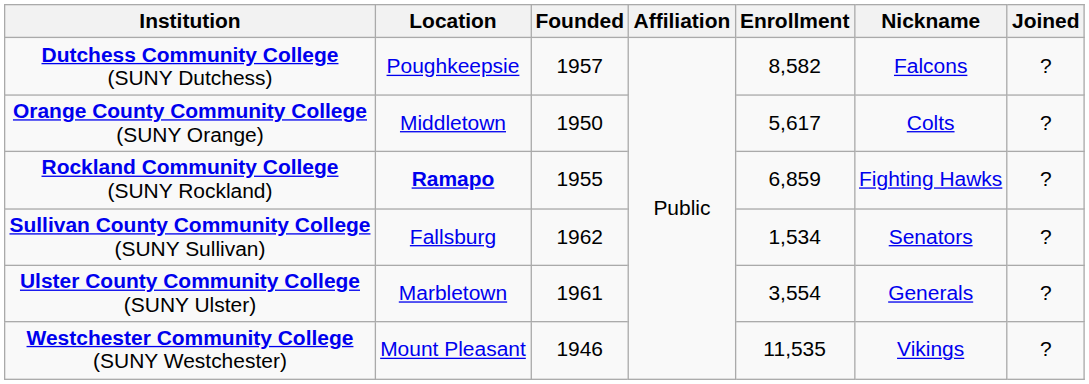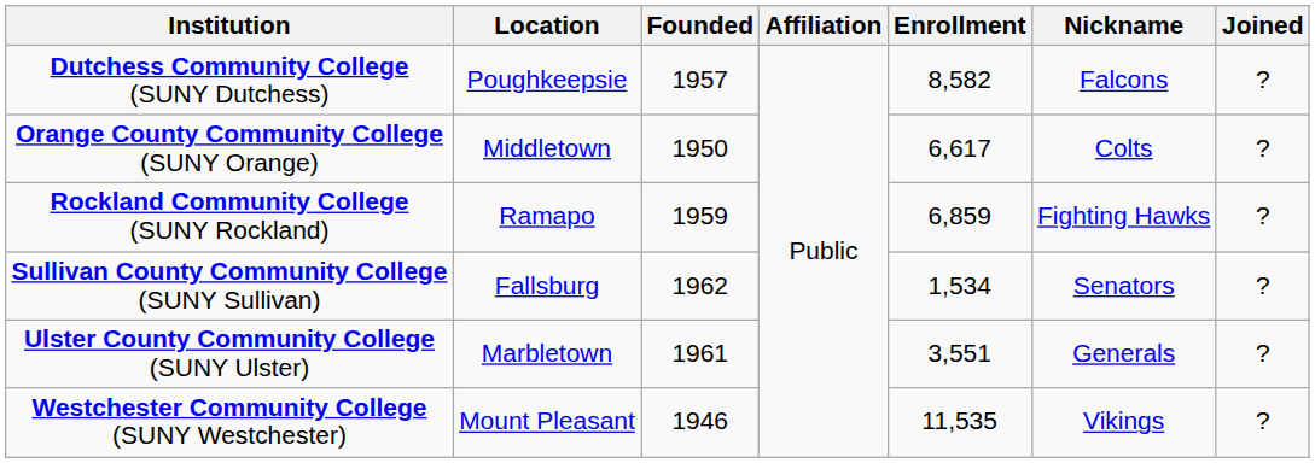Orange County Community College (SUNY Orange) | Enrollment: 5,617 -> 6,617
Rockland Community College (SUNY Rockland) | Location: bold -> normal
Rockland Community College (SUNY Rockland) | Founded: 1955 -> 1959
Ulster County Community College (SUNY Ulster) | Enrollment: 3,554 -> 3,551
